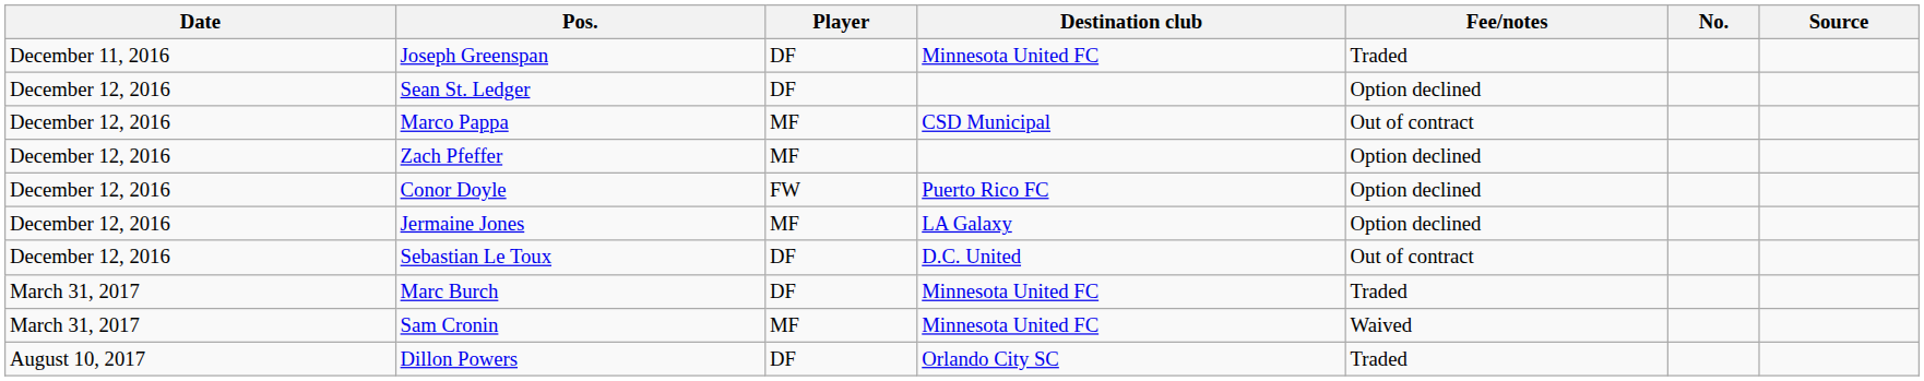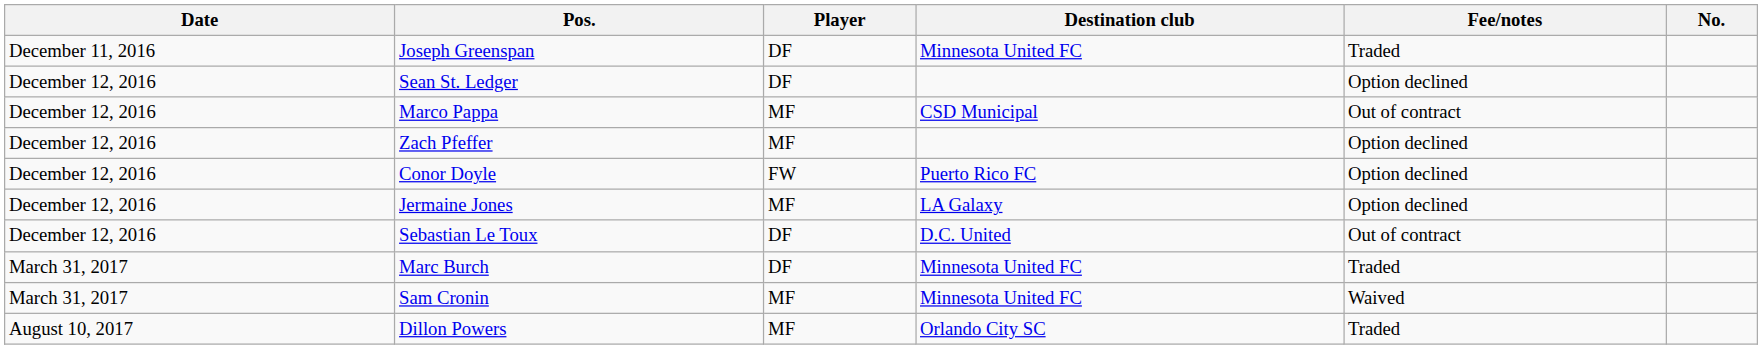- column: Source
Dillon Powers | Player: DF -> MF
